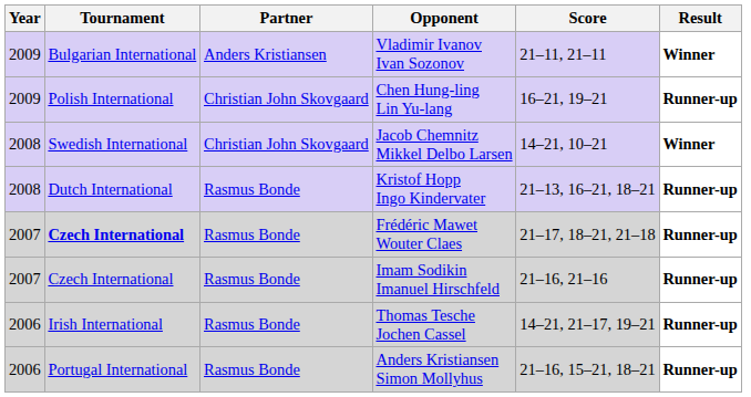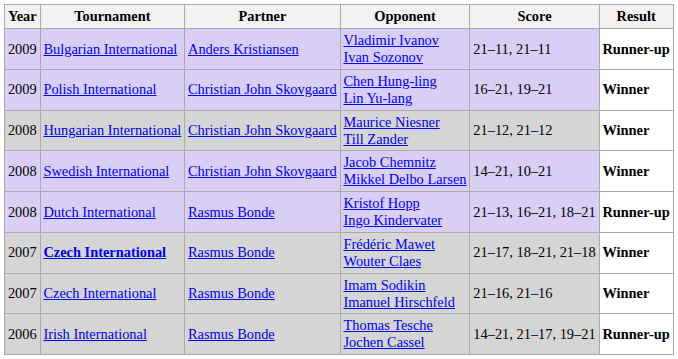Vladimir Ivanov Ivan Sozonov | Result: Winner -> Runner-up
Chen Hung-ling Lin Yu-lang | Result: Runner-up -> Winner
+ row: 2008 | Hungarian International | Christian John Skovgaard | Maurice Niesner Till Zander | 21–12, 21–12 | Winner
Frédéric Mawet Wouter Claes | Result: Runner-up -> Winner
Imam Sodikin Imanuel Hirschfeld | Result: Runner-up -> Winner
- row: 2006 | Portugal International | Rasmus Bonde | Anders Kristiansen Simon Mollyhus | 21–16, 15–21, 18–21 | Runner-up
